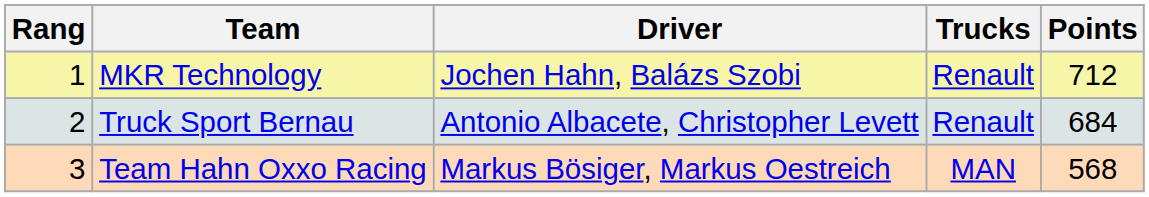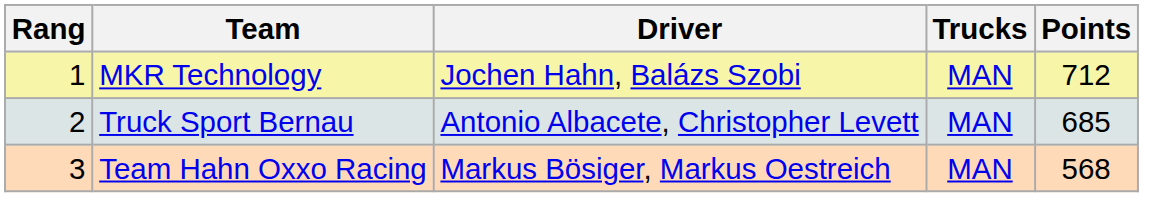MKR Technology | Trucks: Renault -> MAN
Truck Sport Bernau | Trucks: Renault -> MAN
Truck Sport Bernau | Points: 684 -> 685
